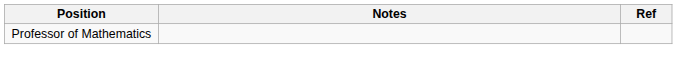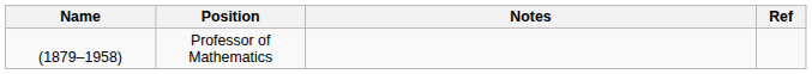+ column: Name | (1879–1958)
